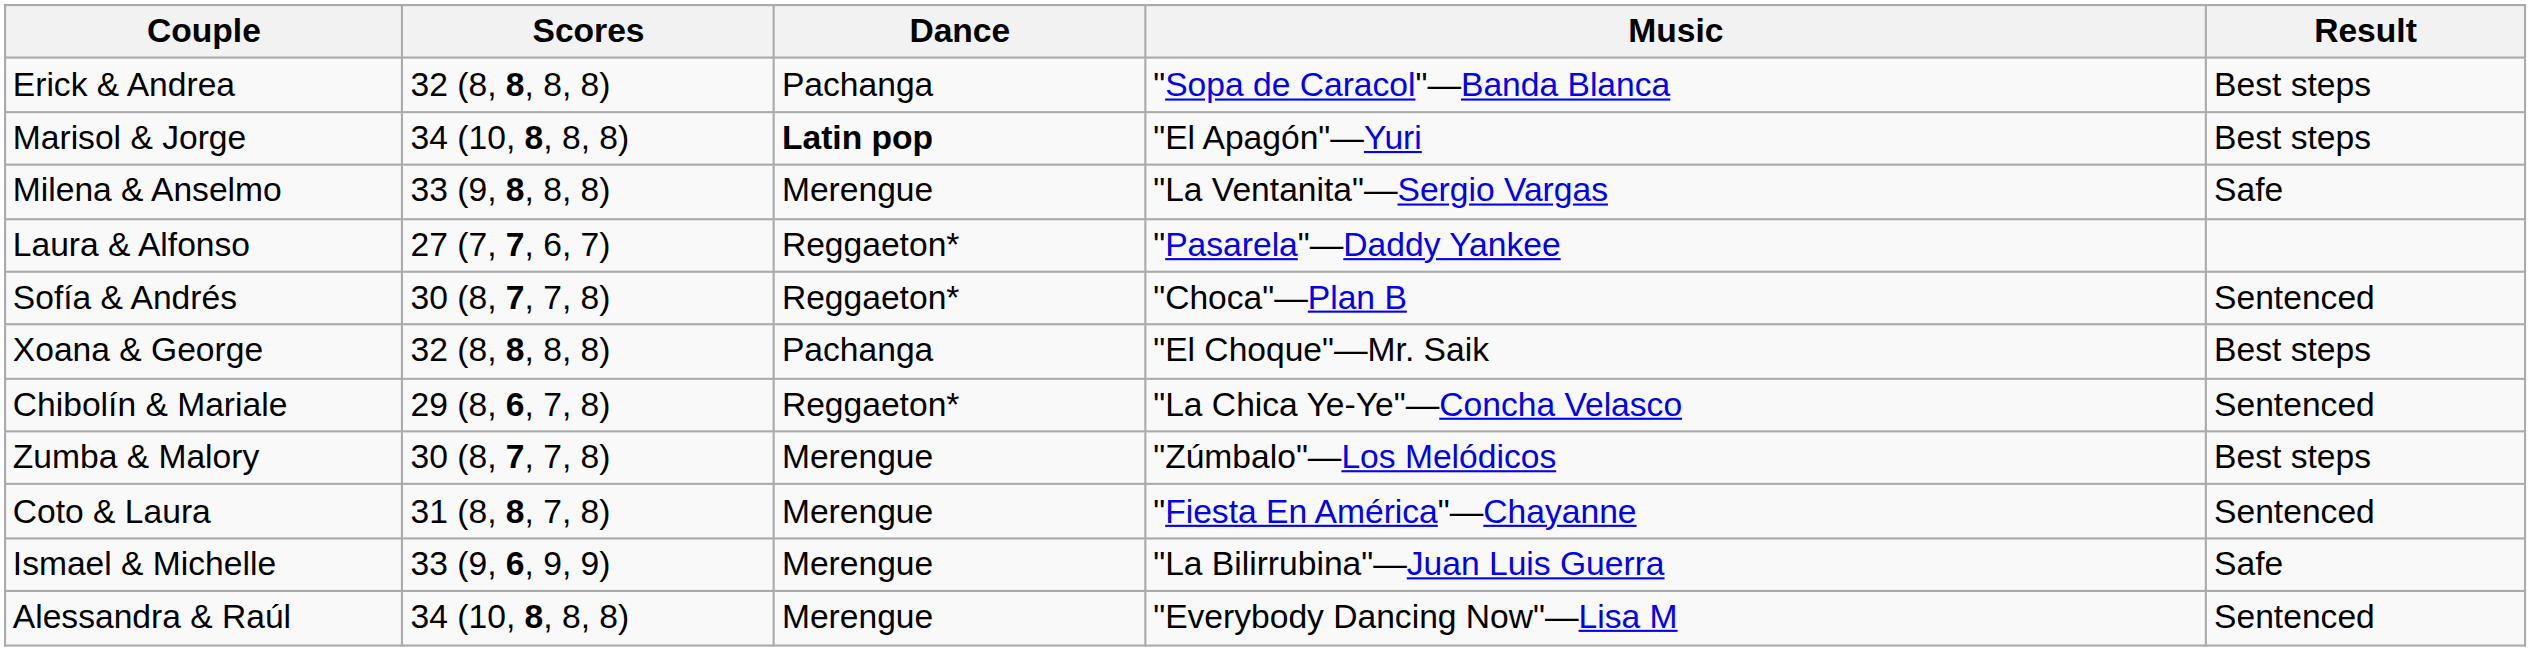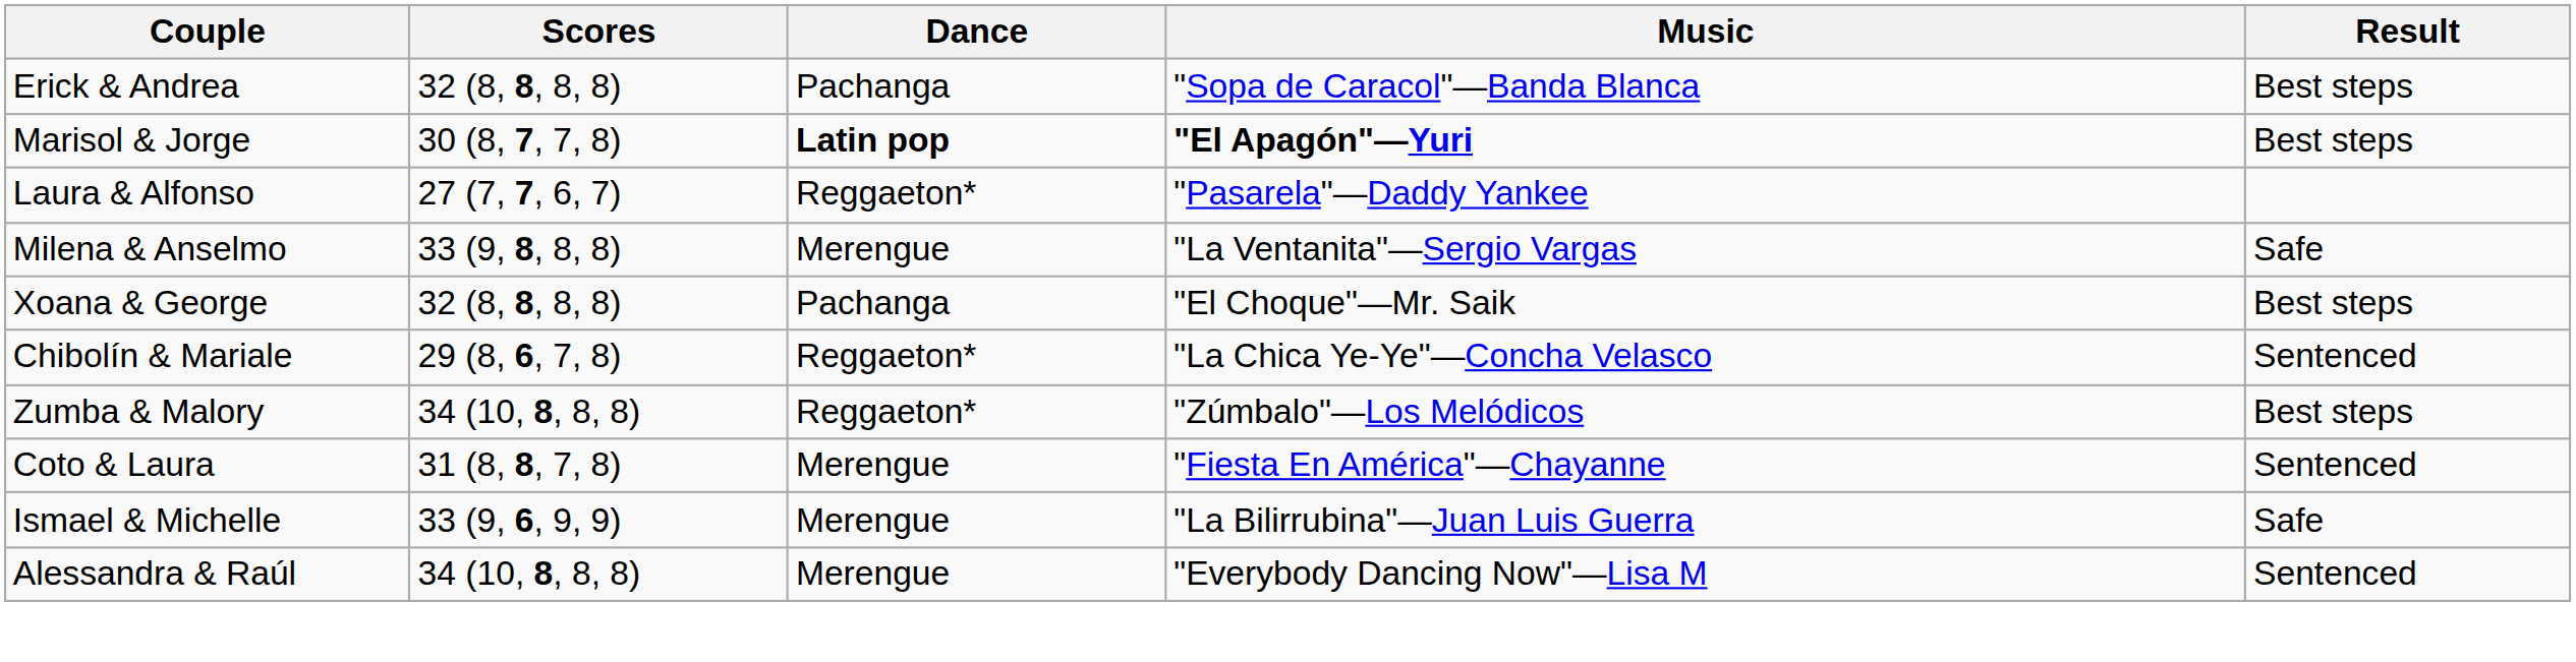Marisol & Jorge | Scores: 34 (10, 8, 8, 8) -> 30 (8, 7, 7, 8)
Marisol & Jorge | Music: normal -> bold
rows swapped: Milena & Anselmo <-> Laura & Alfonso
- row: Sofía & Andrés | 30 (8, 7, 7, 8) | Reggaeton* | "Choca"—Plan B | Sentenced
Zumba & Malory | Scores: 30 (8, 7, 7, 8) -> 34 (10, 8, 8, 8)
Zumba & Malory | Dance: Merengue -> Reggaeton*
